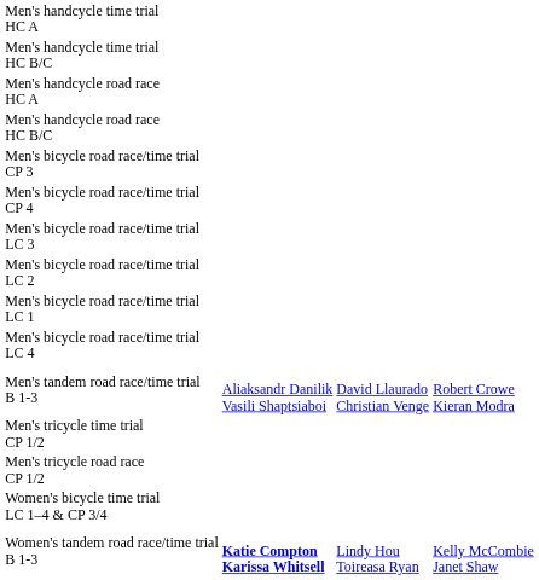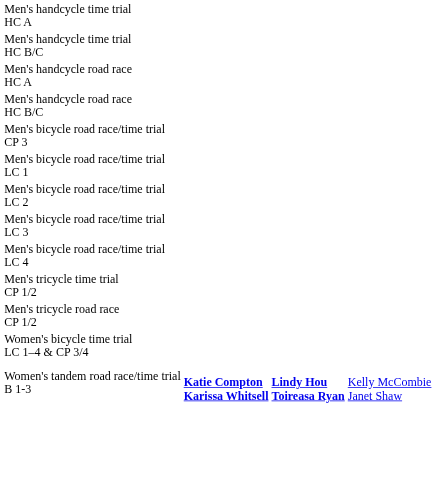- row: Men's bicycle road race/time trial CP 4
rows swapped: Men's bicycle road race/time trial LC 1 <-> Men's bicycle road race/time trial LC 3
- row: Men's tandem road race/time trial B 1-3 | Aliaksandr Danilik Vasili Shaptsiaboi | David Llaurado Christian Venge | Robert Crowe Kieran Modra
Women's tandem road race/time trial B 1-3 | column 3: normal -> bold
